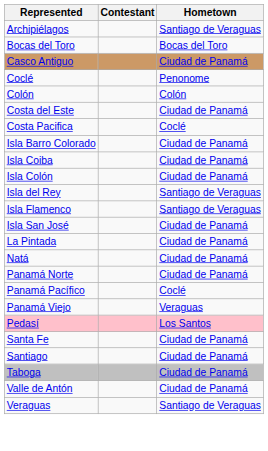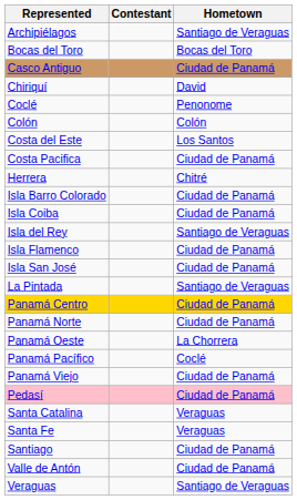+ row: Chiriquí | David
Costa del Este | Hometown: Ciudad de Panamá -> Los Santos
Costa Pacifica | Hometown: Coclé -> Ciudad de Panamá
+ row: Herrera | Chitré
- row: Isla Colón | Ciudad de Panamá
Isla Flamenco | Hometown: Santiago de Veraguas -> Ciudad de Panamá
La Pintada | Hometown: Ciudad de Panamá -> Santiago de Veraguas
- row: Natá | Ciudad de Panamá
+ row: Panamá Centro | Ciudad de Panamá
+ row: Panamá Oeste | La Chorrera
Panamá Viejo | Hometown: Veraguas -> Ciudad de Panamá
Pedasí | Hometown: Los Santos -> Ciudad de Panamá
+ row: Santa Catalina | Veraguas
Santa Fe | Hometown: Ciudad de Panamá -> Veraguas
- row: Taboga | Ciudad de Panamá
